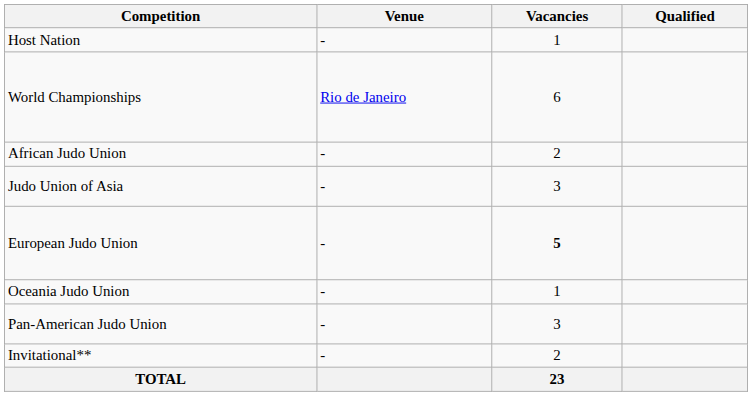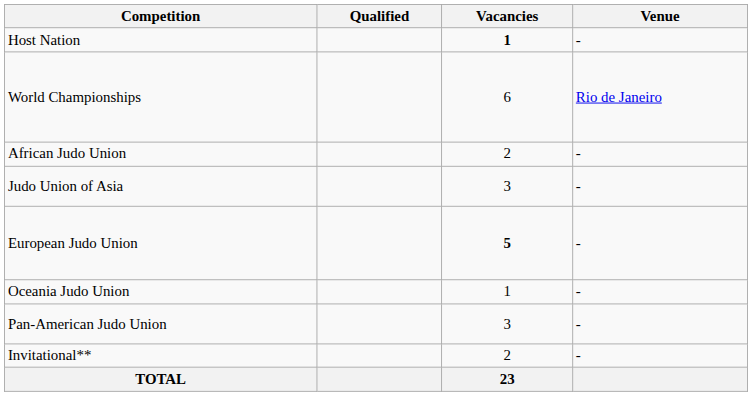columns swapped: Venue <-> Qualified
Host Nation | Vacancies: normal -> bold
